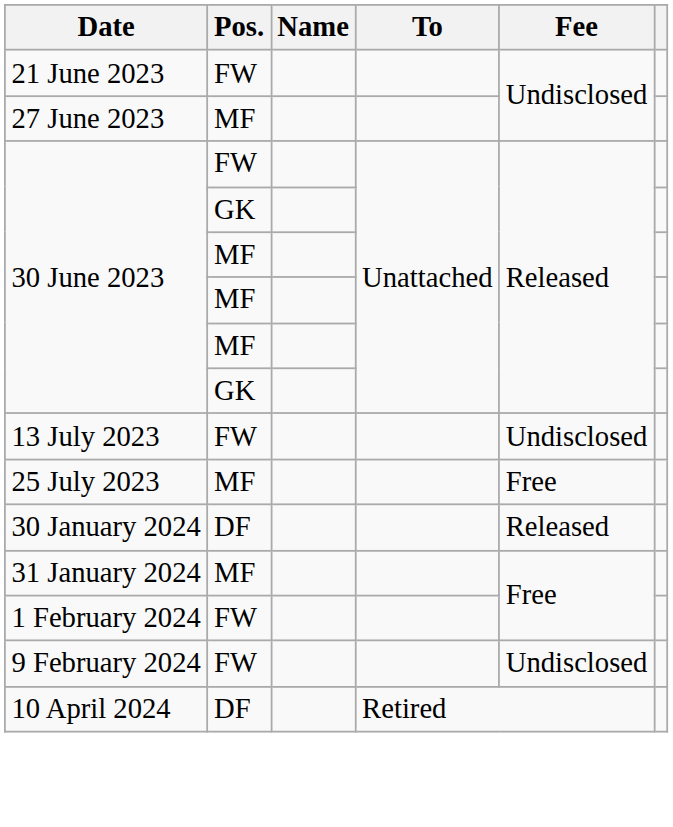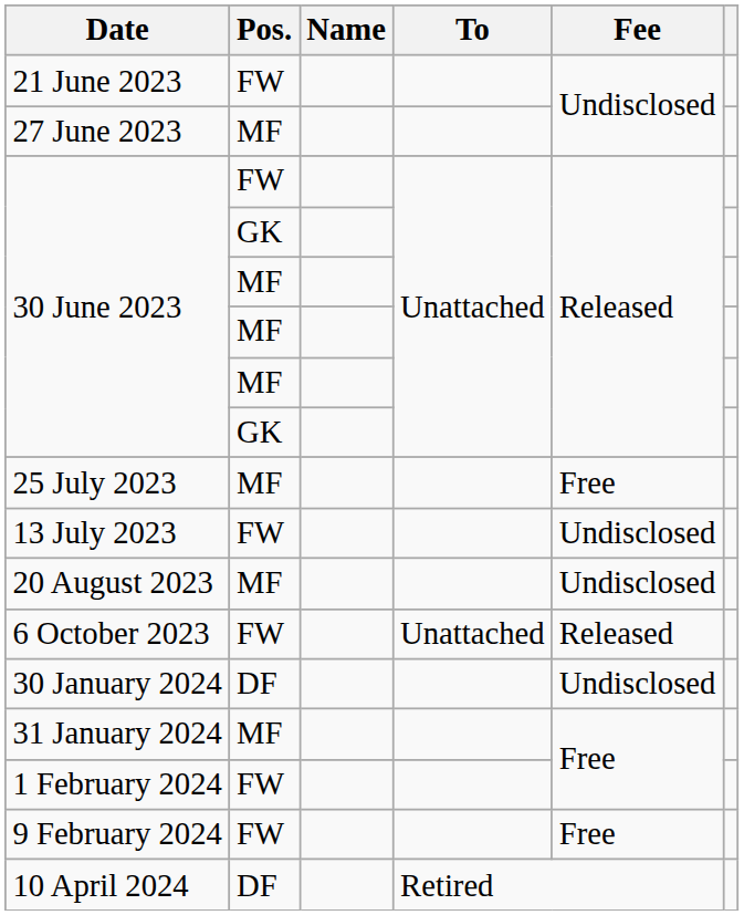rows swapped: 13 July 2023 <-> 25 July 2023
+ row: 20 August 2023 | MF | Undisclosed
+ row: 6 October 2023 | FW | Unattached | Released
30 January 2024 | Fee: Released -> Undisclosed
9 February 2024 | Fee: Undisclosed -> Free
